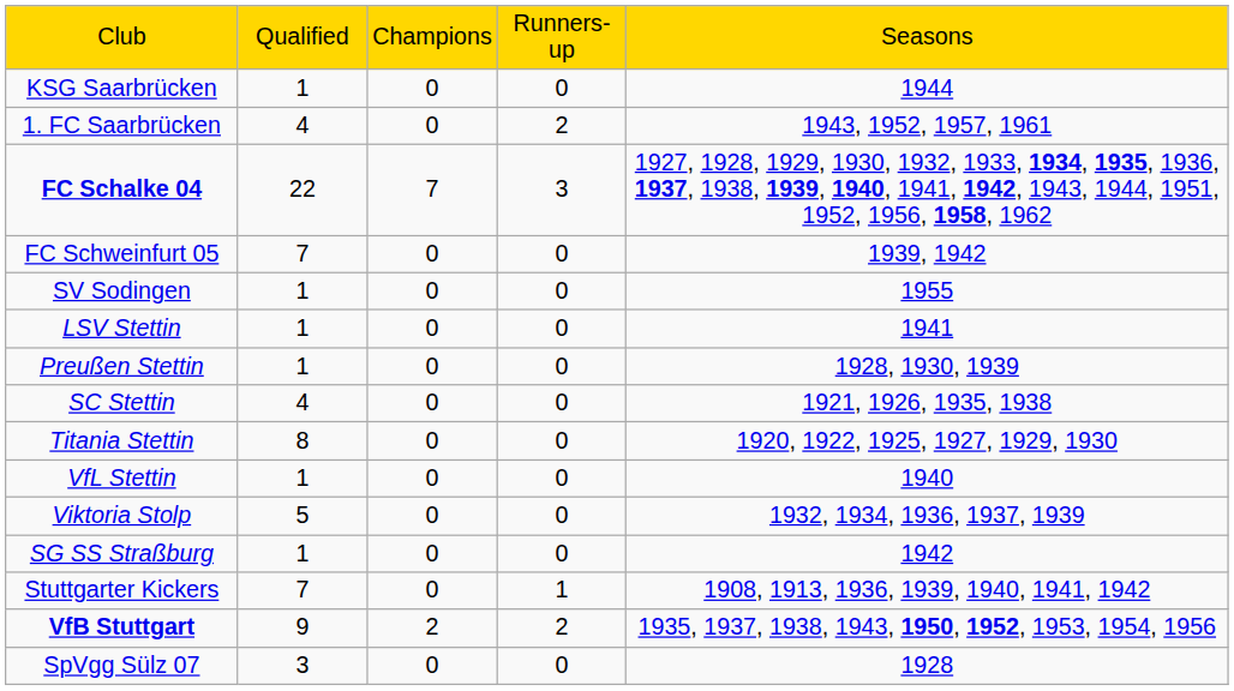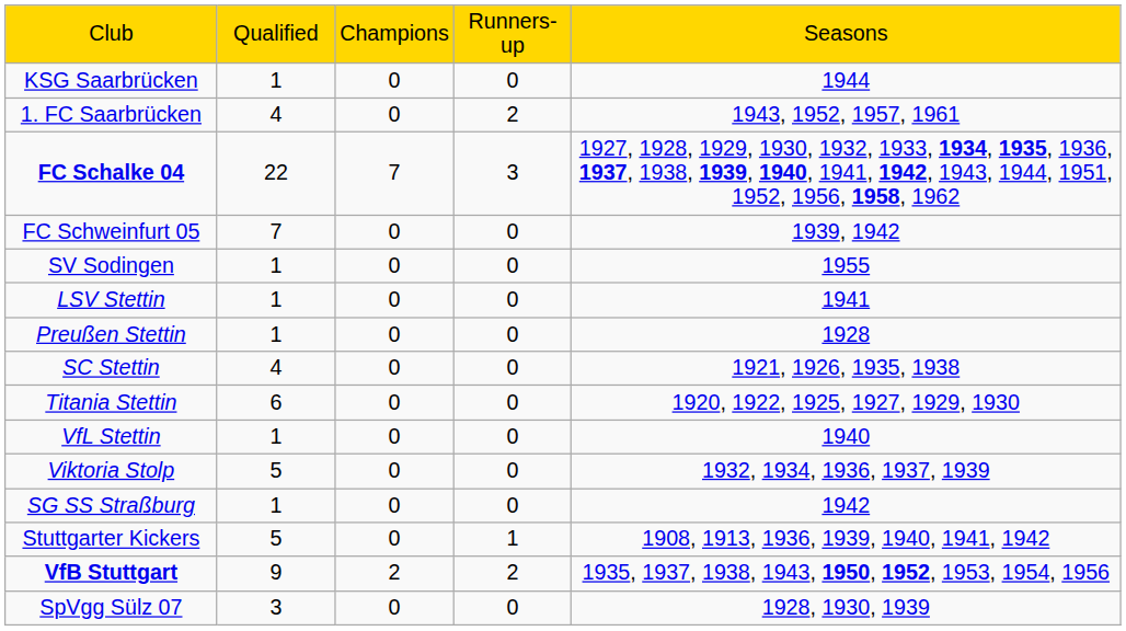Preußen Stettin | column 5: 1928, 1930, 1939 -> 1928
Titania Stettin | column 2: 8 -> 6
Stuttgarter Kickers | column 2: 7 -> 5
SpVgg Sülz 07 | column 5: 1928 -> 1928, 1930, 1939
